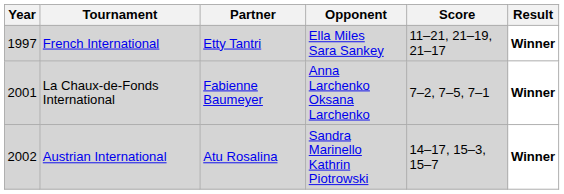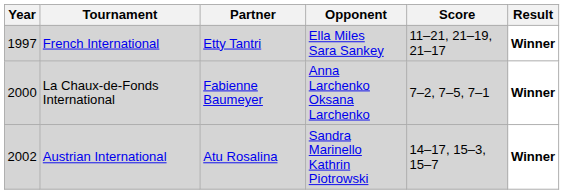La Chaux-de-Fonds International | Year: 2001 -> 2000
